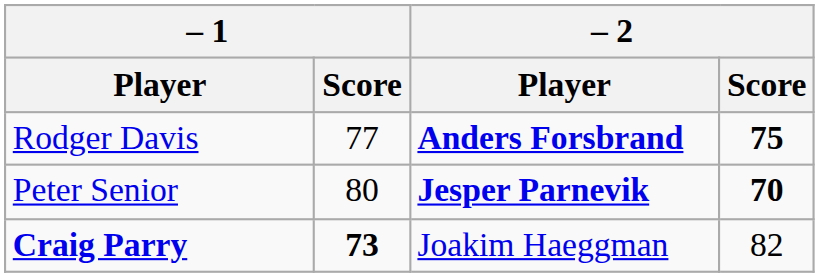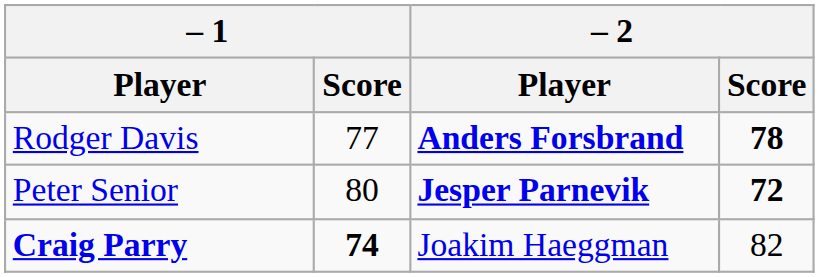Rodger Davis | – 2 / Score: 75 -> 78
Peter Senior | – 2 / Score: 70 -> 72
Craig Parry | – 1 / Score: 73 -> 74
